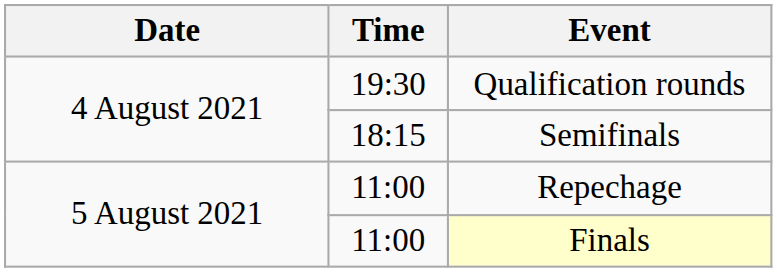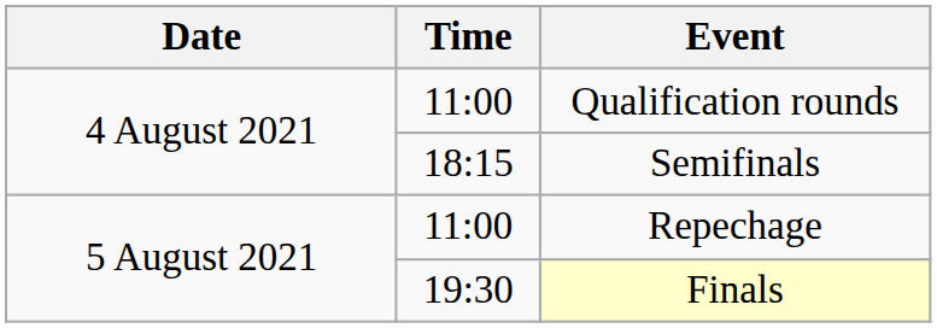Qualification rounds | Time: 19:30 -> 11:00
Finals | Time: 11:00 -> 19:30
